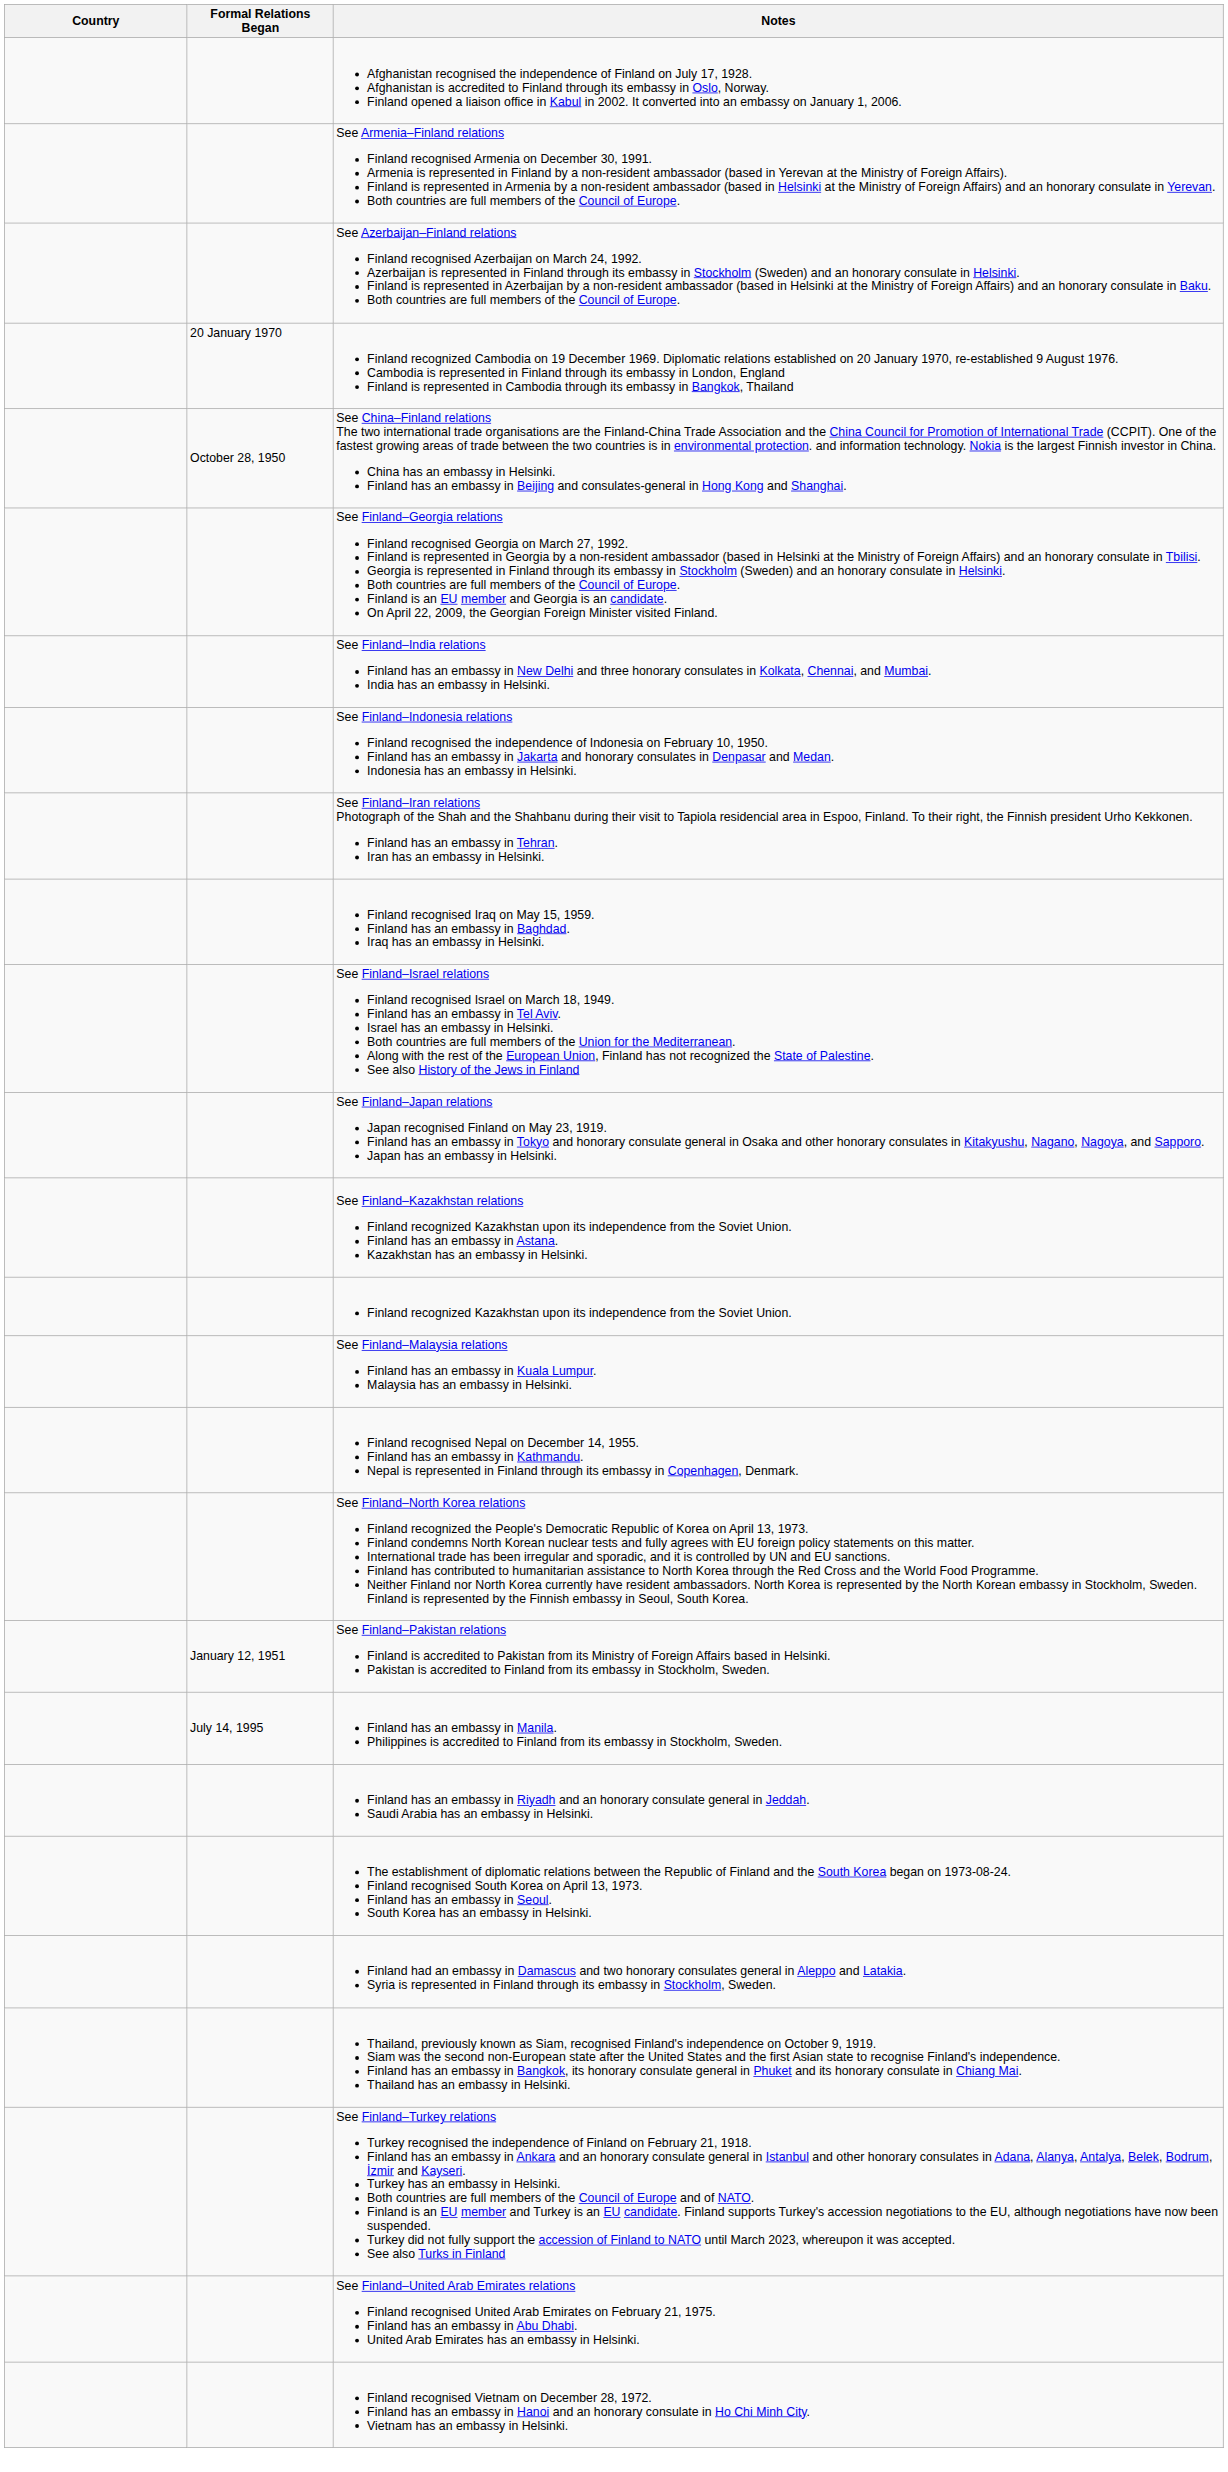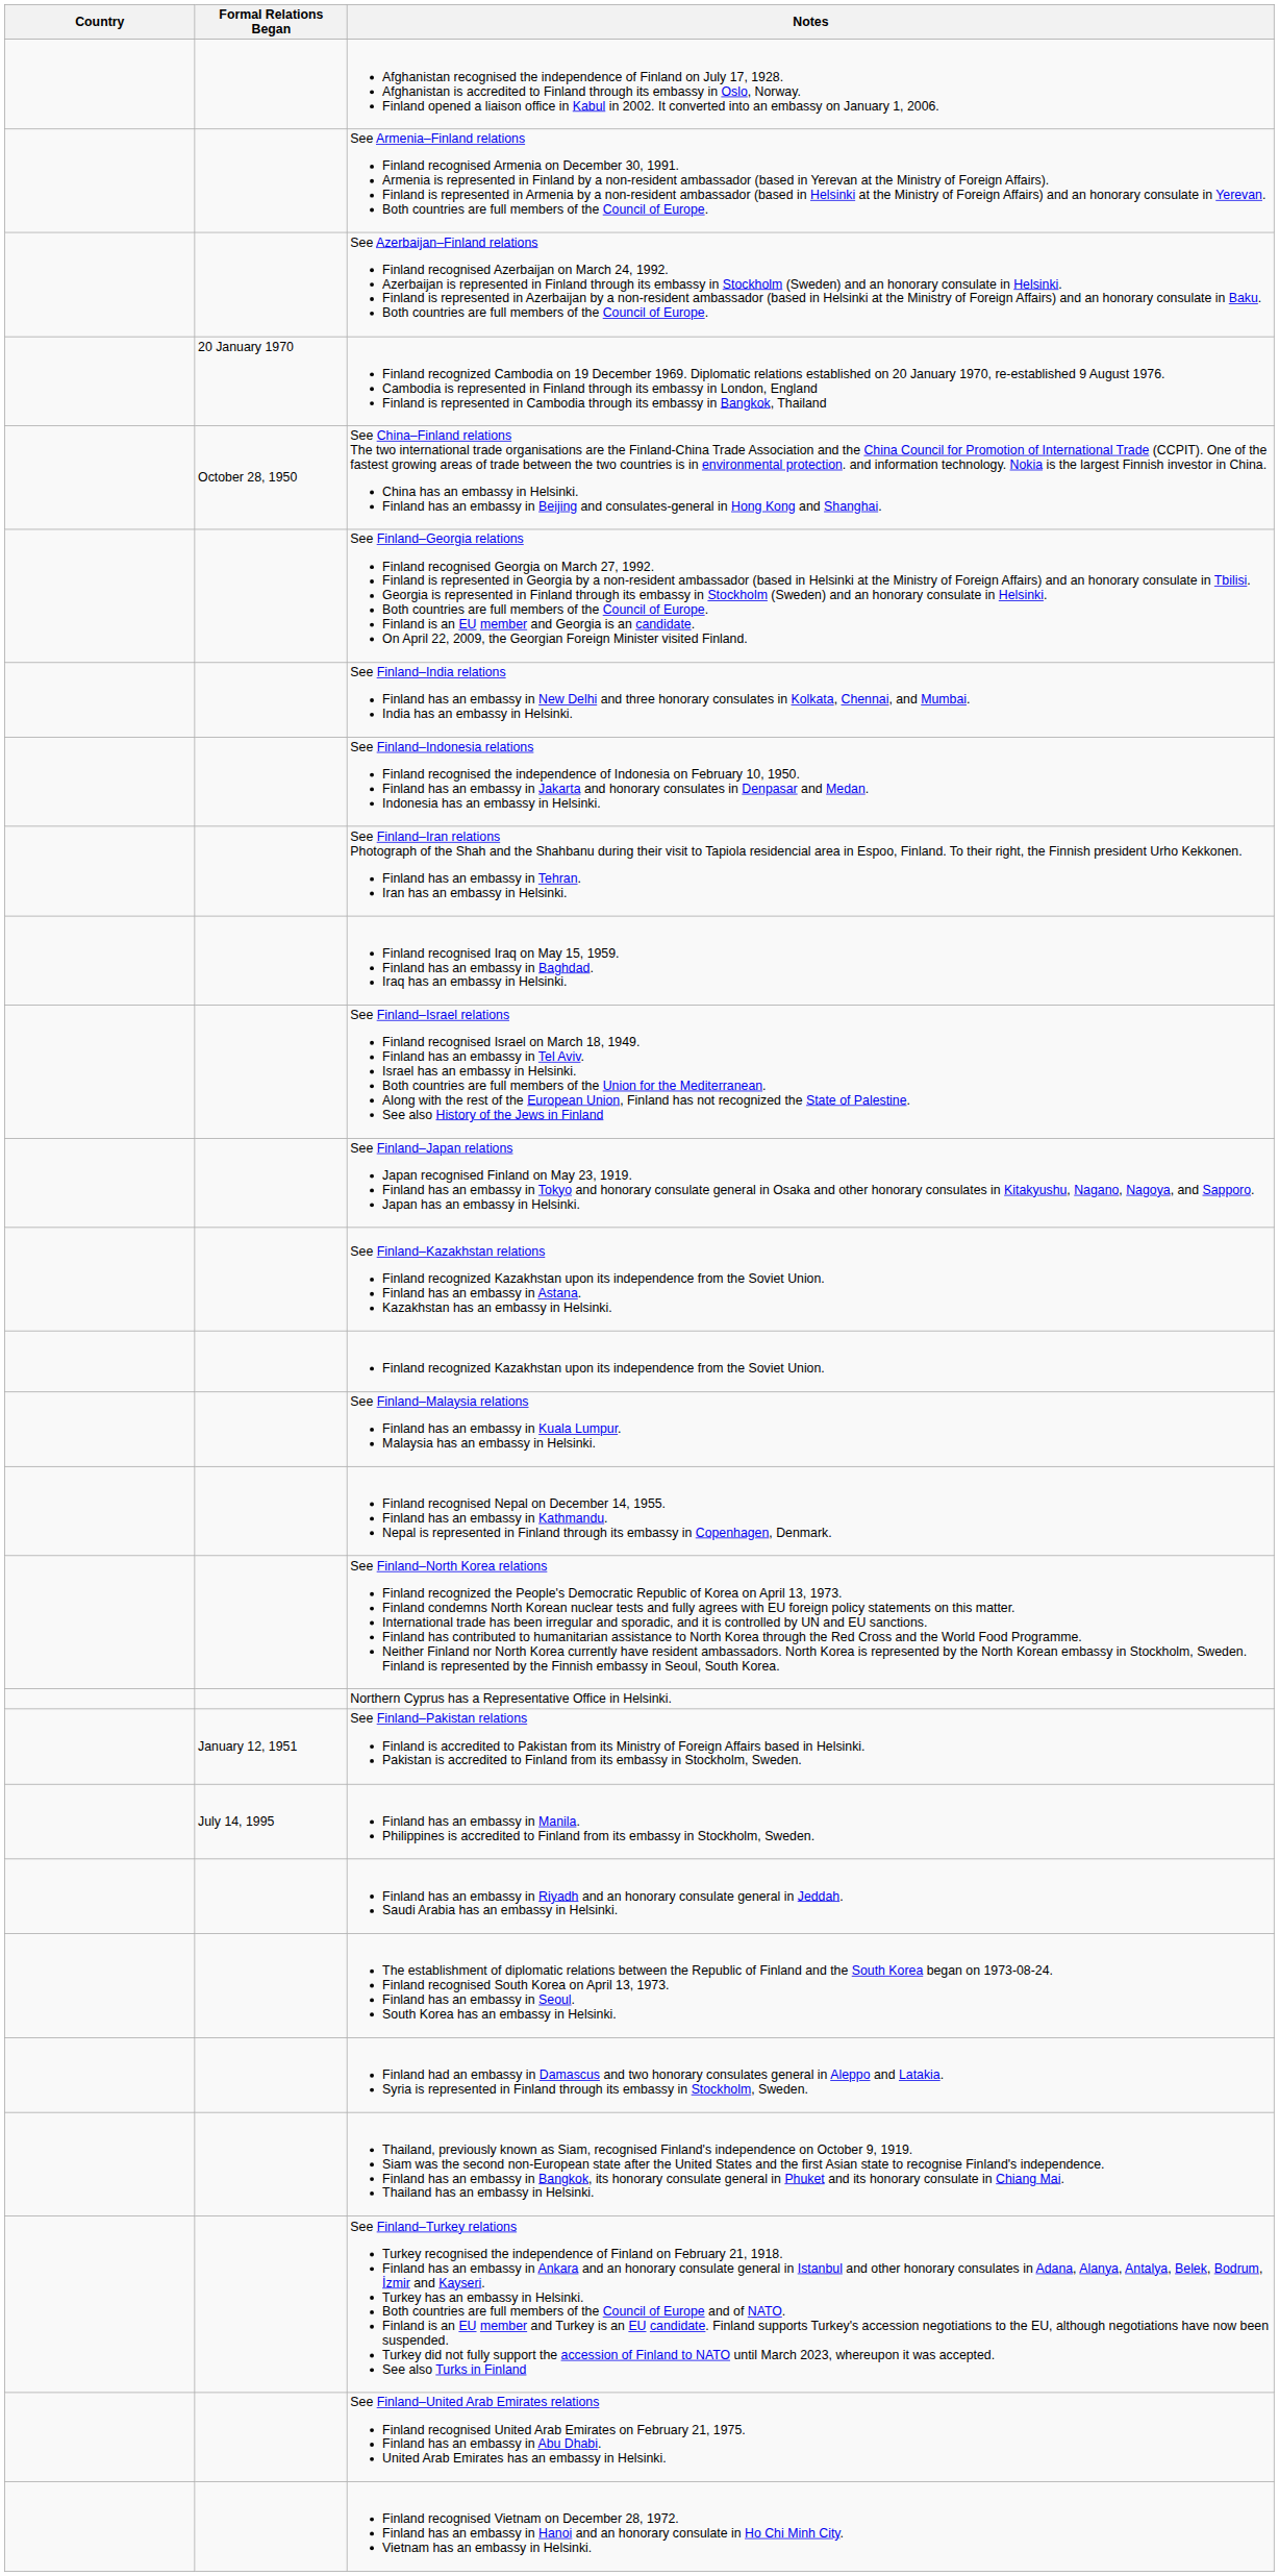+ row: Northern Cyprus has a Representative Office in Helsinki.
